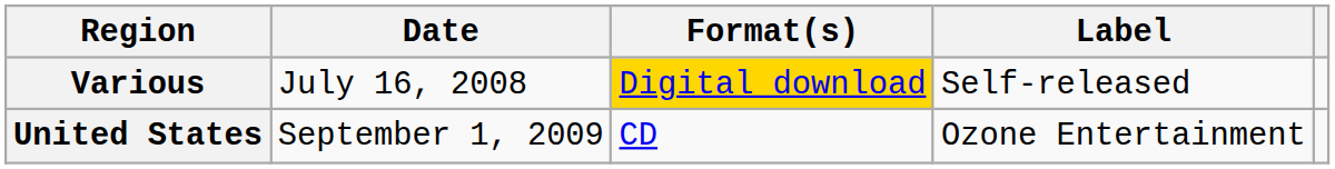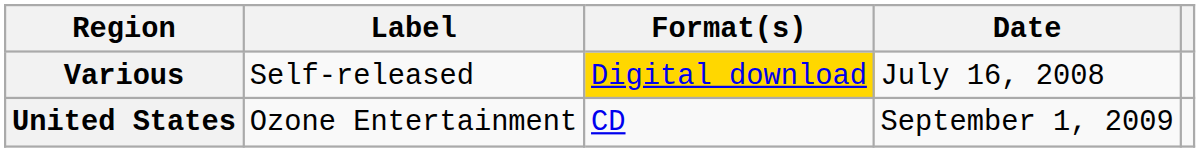columns swapped: Date <-> Label
